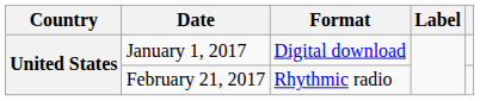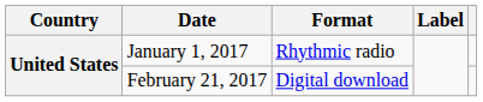January 1, 2017 | Format: Digital download -> Rhythmic radio
February 21, 2017 | Format: Rhythmic radio -> Digital download
